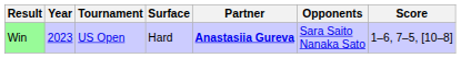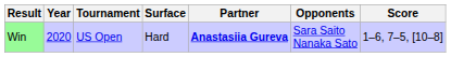Win | Year: 2023 -> 2020
